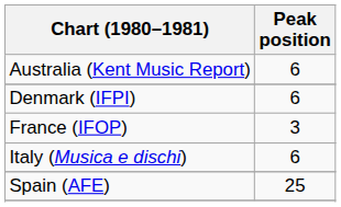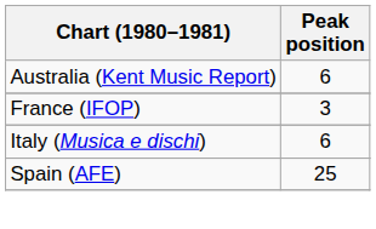- row: Denmark (IFPI) | 6
